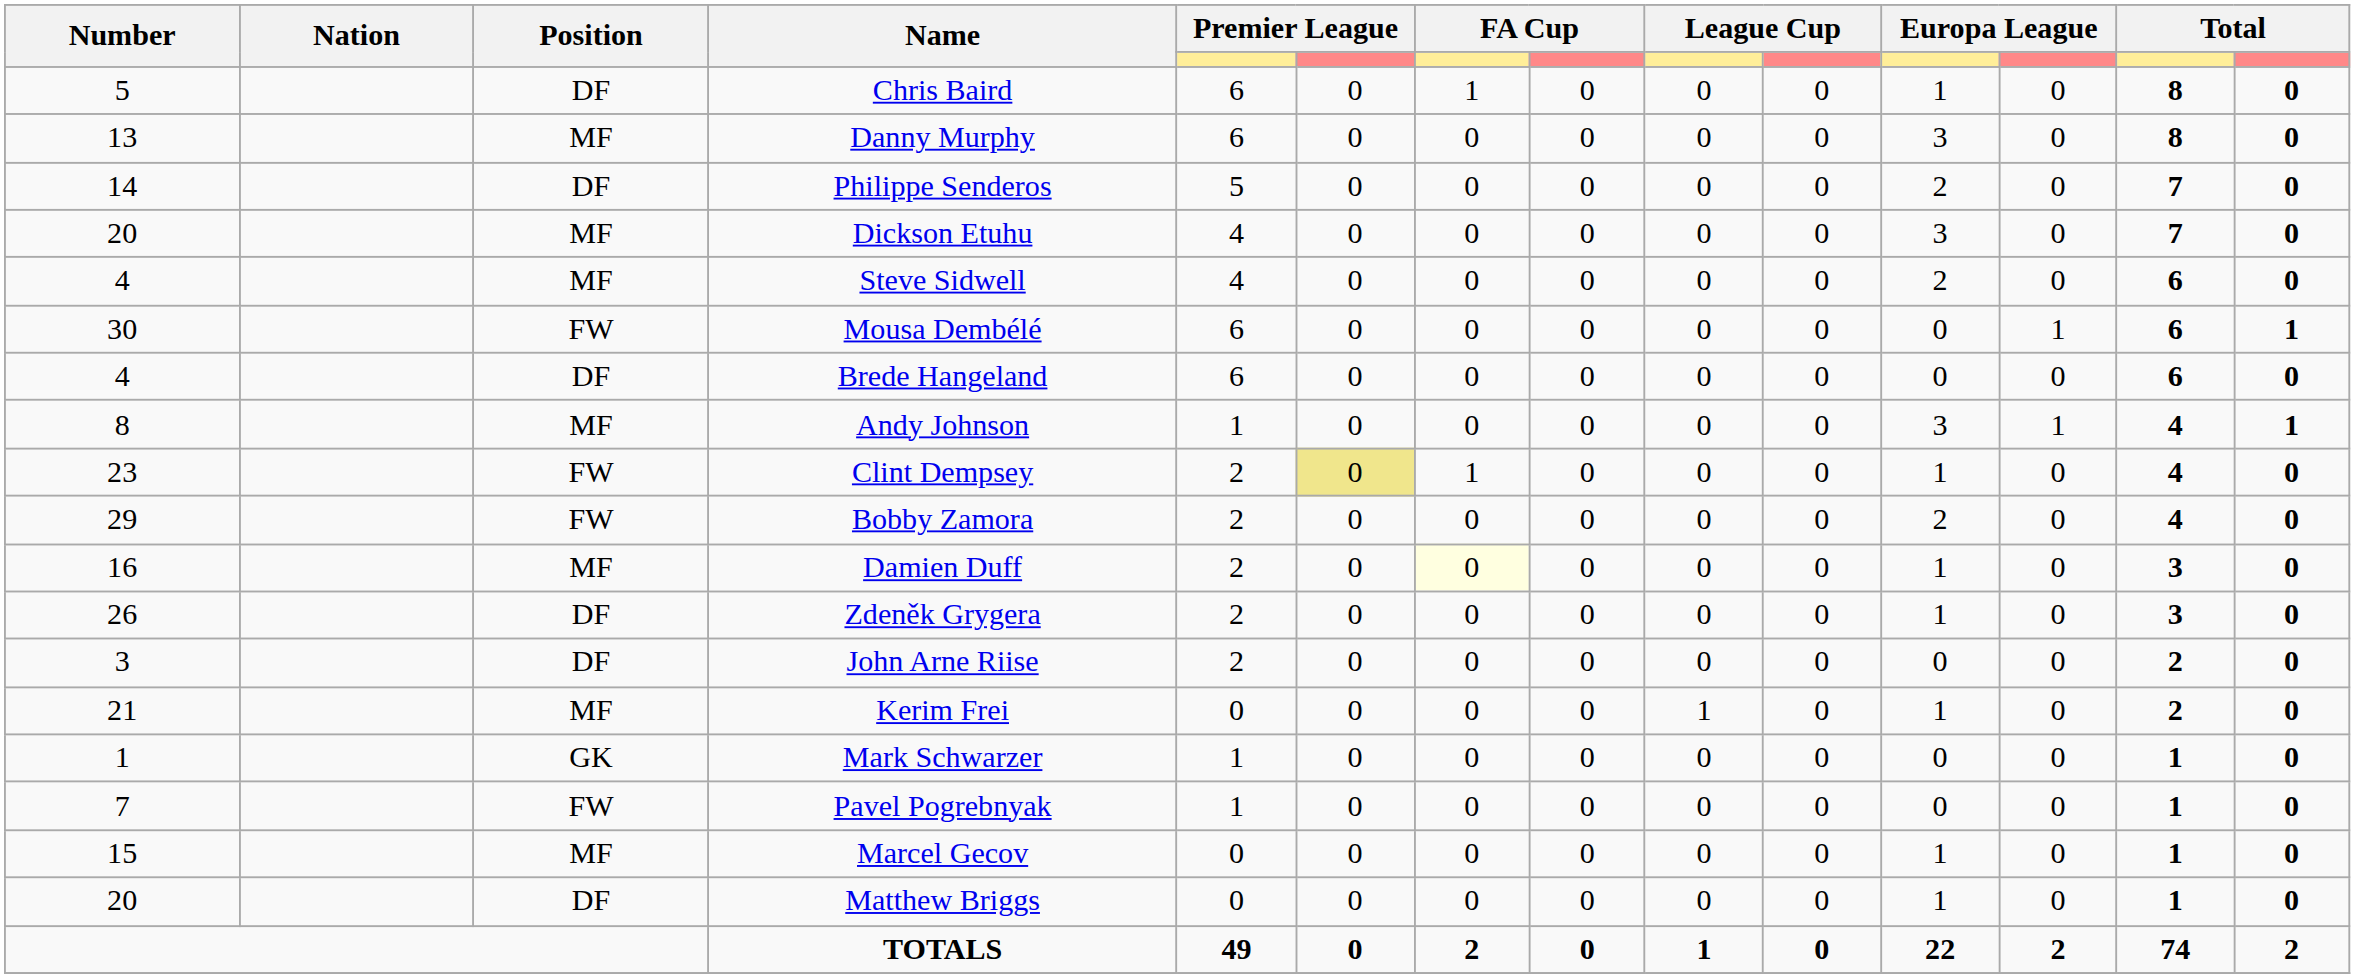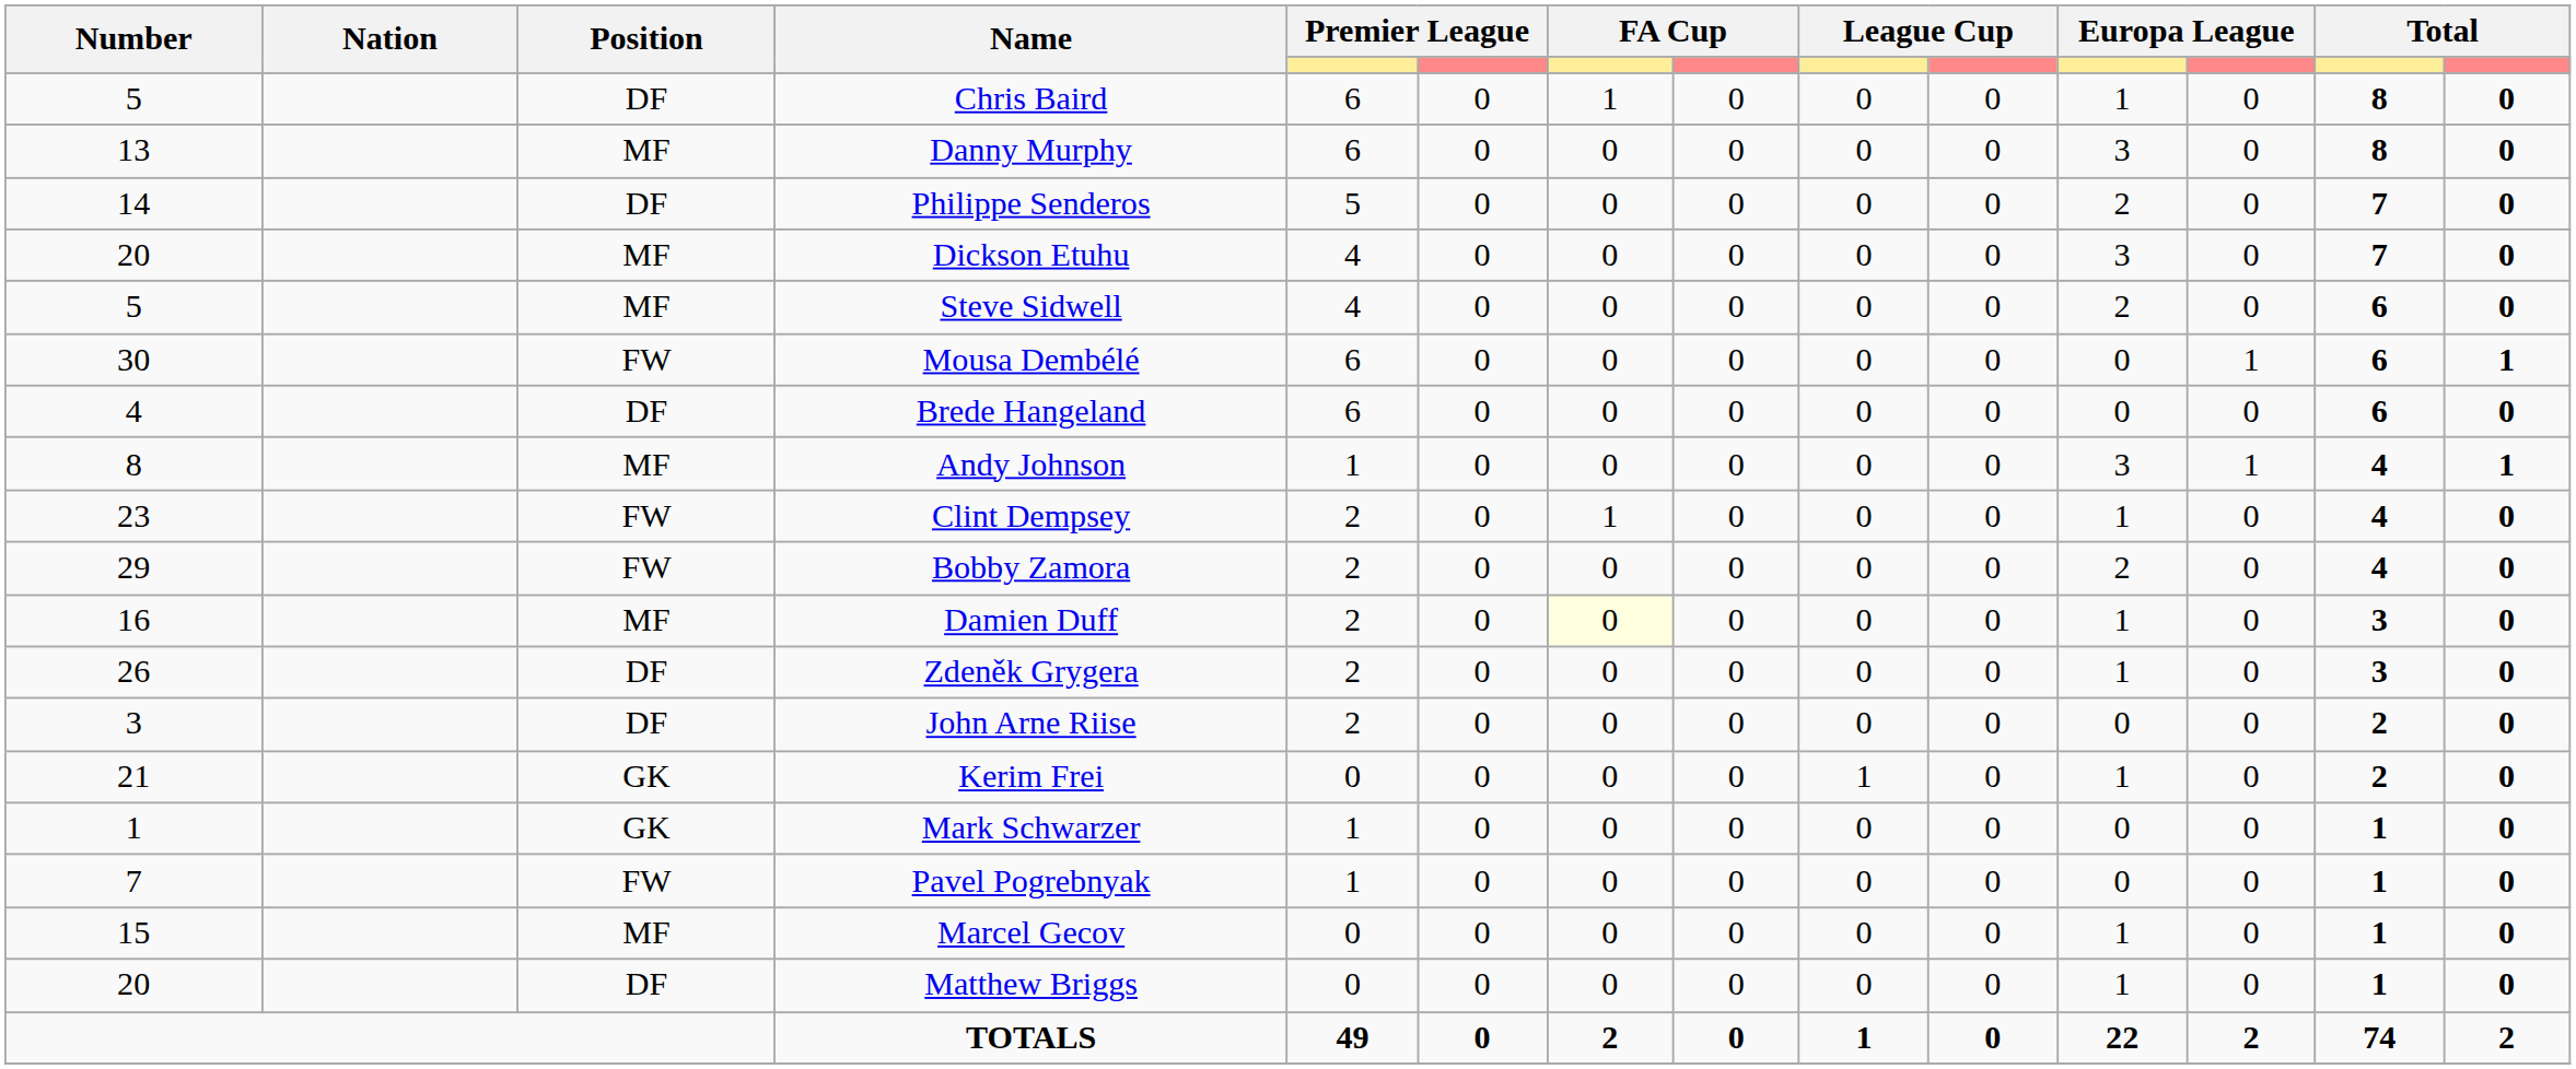Steve Sidwell | Number: 4 -> 5
Clint Dempsey | column 6: khaki background -> no background
Kerim Frei | Position: MF -> GK
